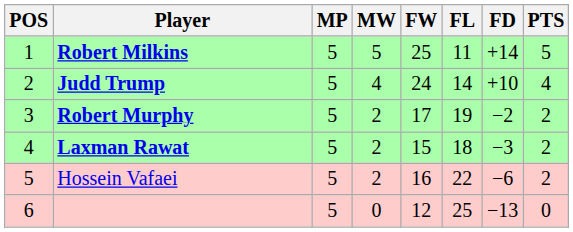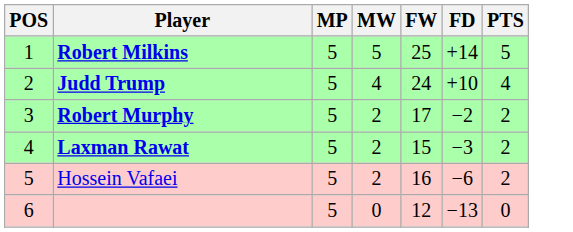- column: FL | 11 | 14 | 19 | 18 | 22 | 25
